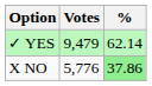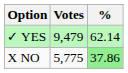X NO | Votes: 5,776 -> 5,775
